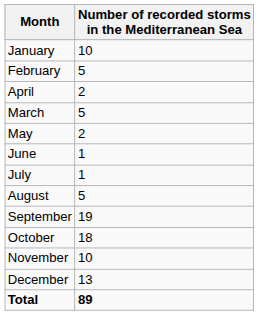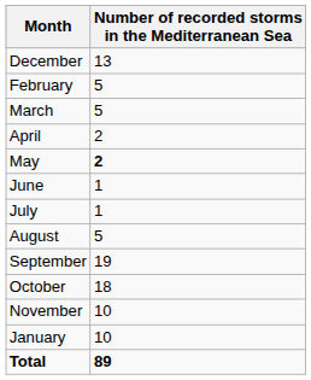rows swapped: January <-> December
rows swapped: March <-> April
May | Number of recorded storms in the Mediterranean Sea: normal -> bold
